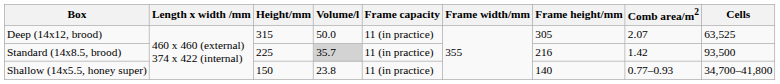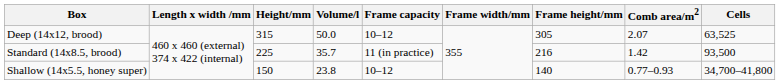Deep (14x12, brood) | Frame capacity: 11 (in practice) -> 10–12
Standard (14x8.5, brood) | Volume/l: lightgrey background -> no background
Shallow (14x5.5, honey super) | Frame capacity: 11 (in practice) -> 10–12
